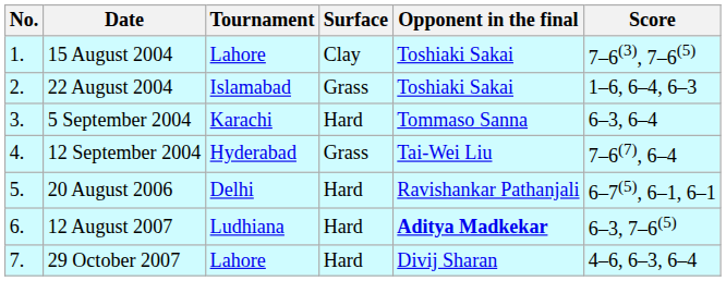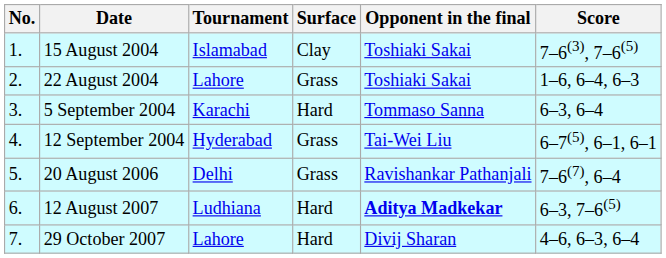15 August 2004 | Tournament: Lahore -> Islamabad
22 August 2004 | Tournament: Islamabad -> Lahore
12 September 2004 | Score: 7–6(7), 6–4 -> 6–7(5), 6–1, 6–1
20 August 2006 | Surface: Hard -> Grass
20 August 2006 | Score: 6–7(5), 6–1, 6–1 -> 7–6(7), 6–4
